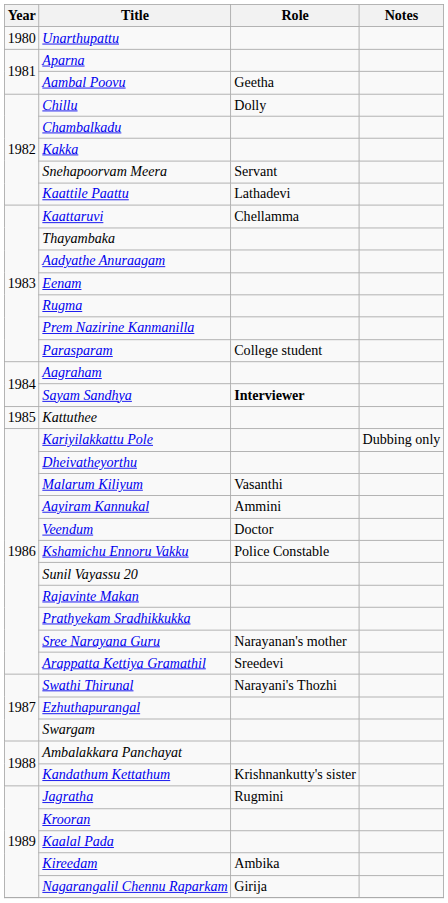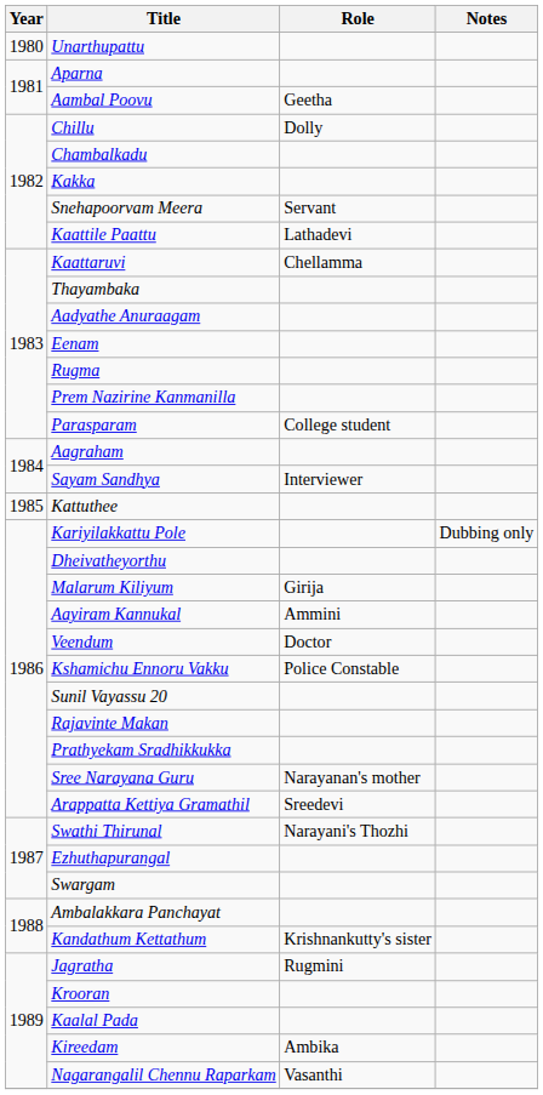Sayam Sandhya | Role: bold -> normal
Malarum Kiliyum | Role: Vasanthi -> Girija
Nagarangalil Chennu Raparkam | Role: Girija -> Vasanthi
